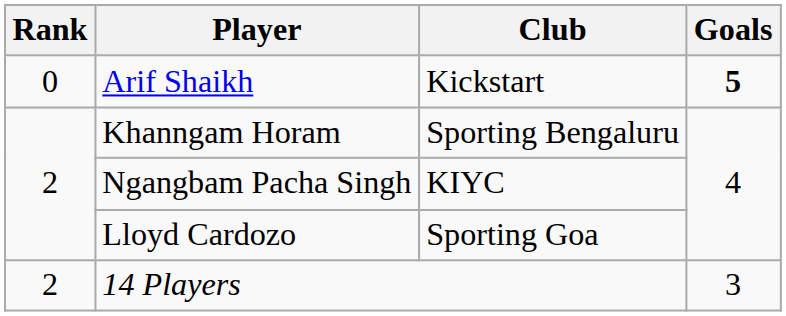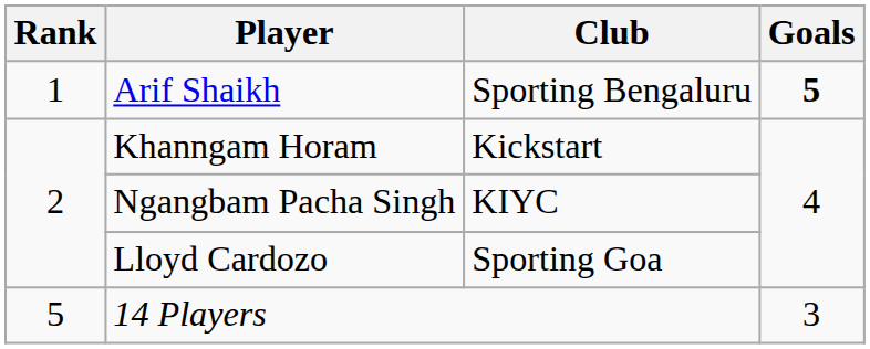Arif Shaikh | Rank: 0 -> 1
Arif Shaikh | Club: Kickstart -> Sporting Bengaluru
Khanngam Horam | Club: Sporting Bengaluru -> Kickstart
14 Players | Rank: 2 -> 5
